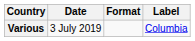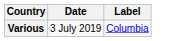- column: Format
